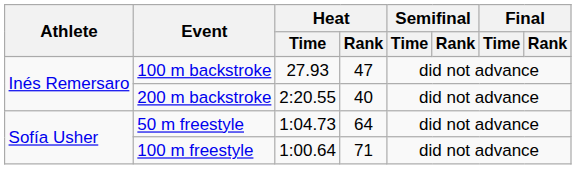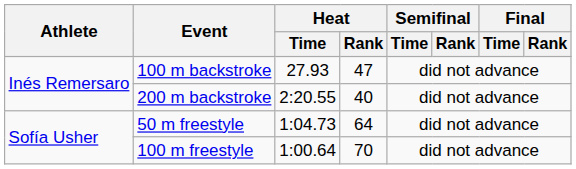100 m freestyle | Heat / Rank: 71 -> 70
